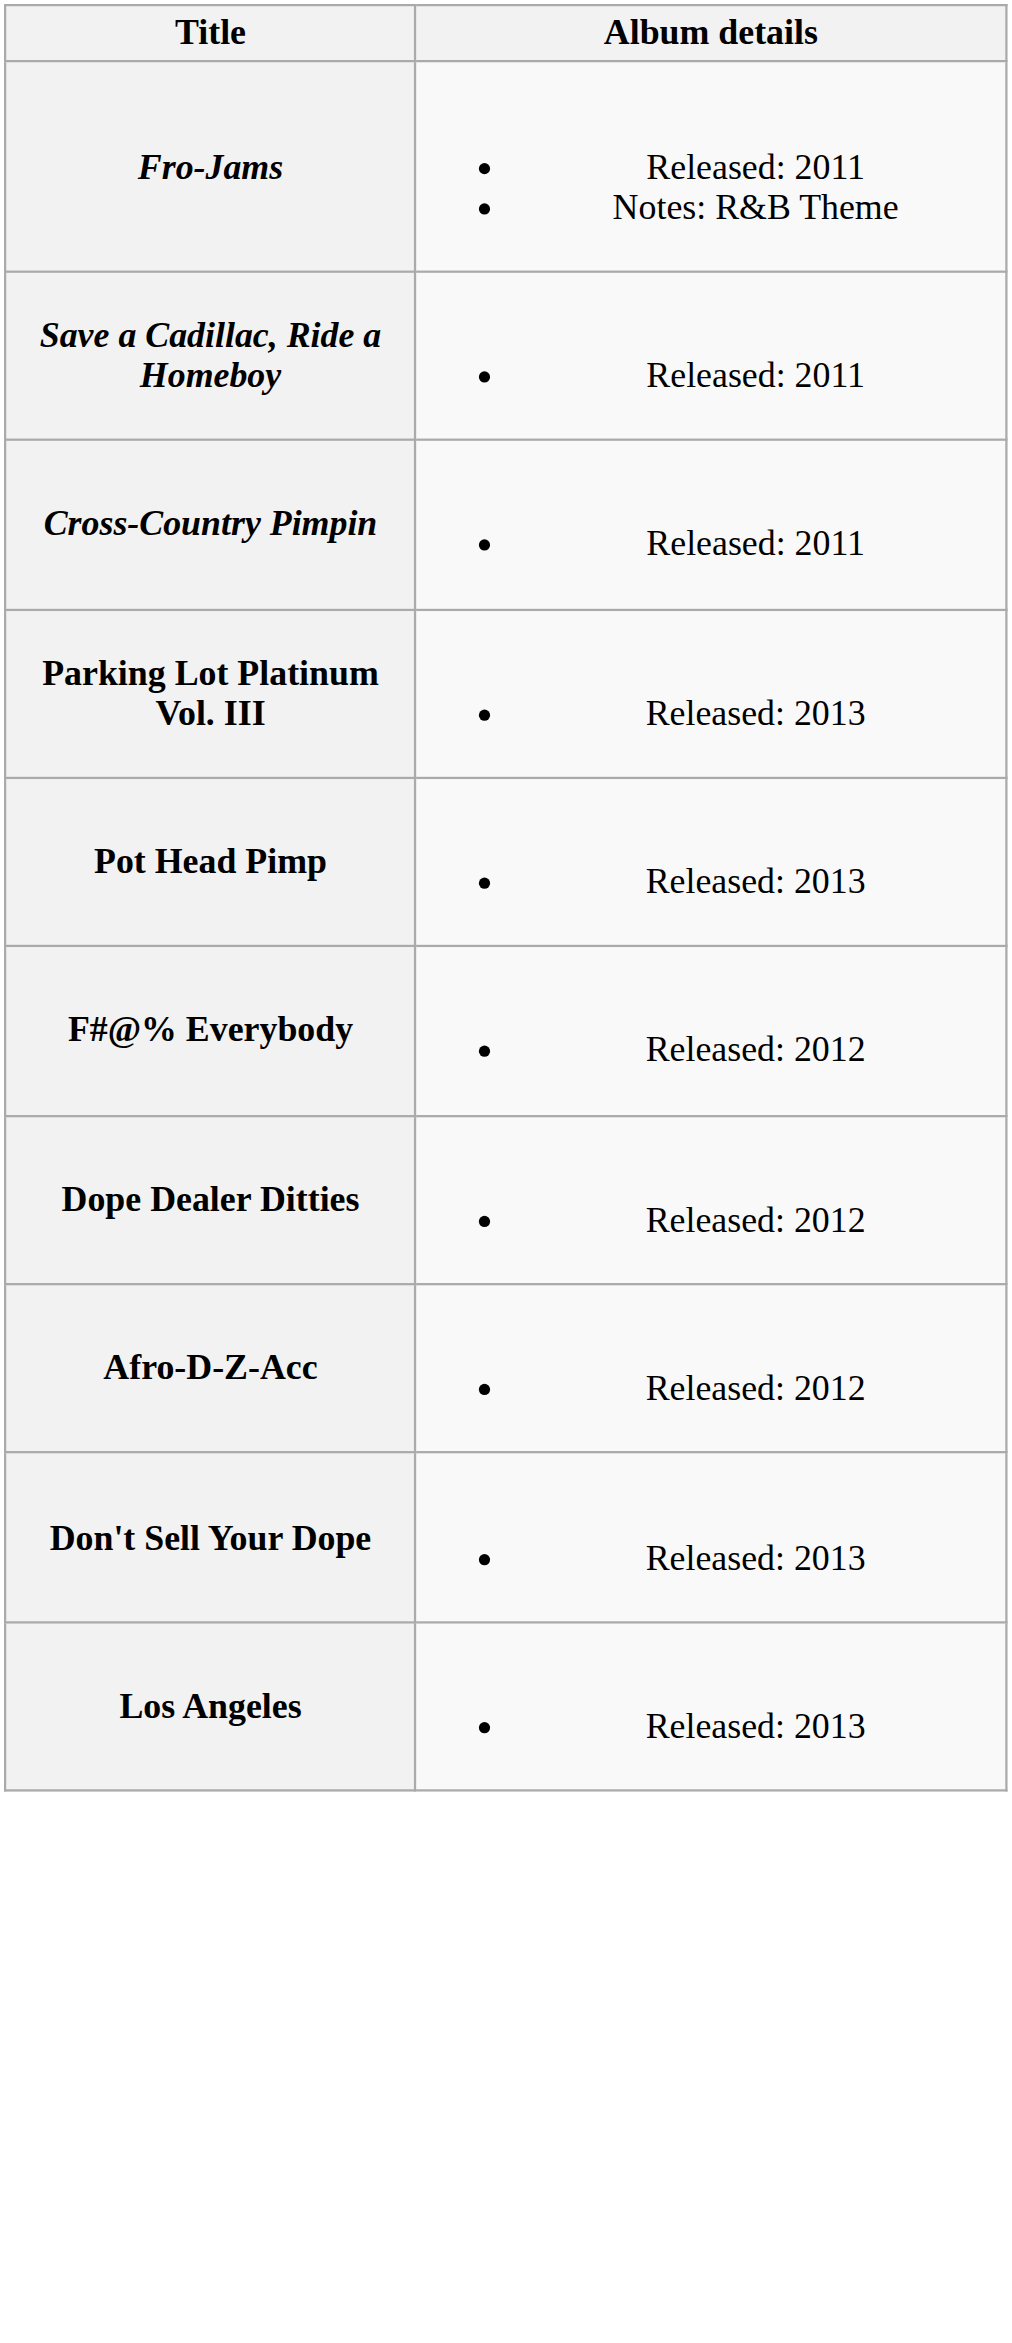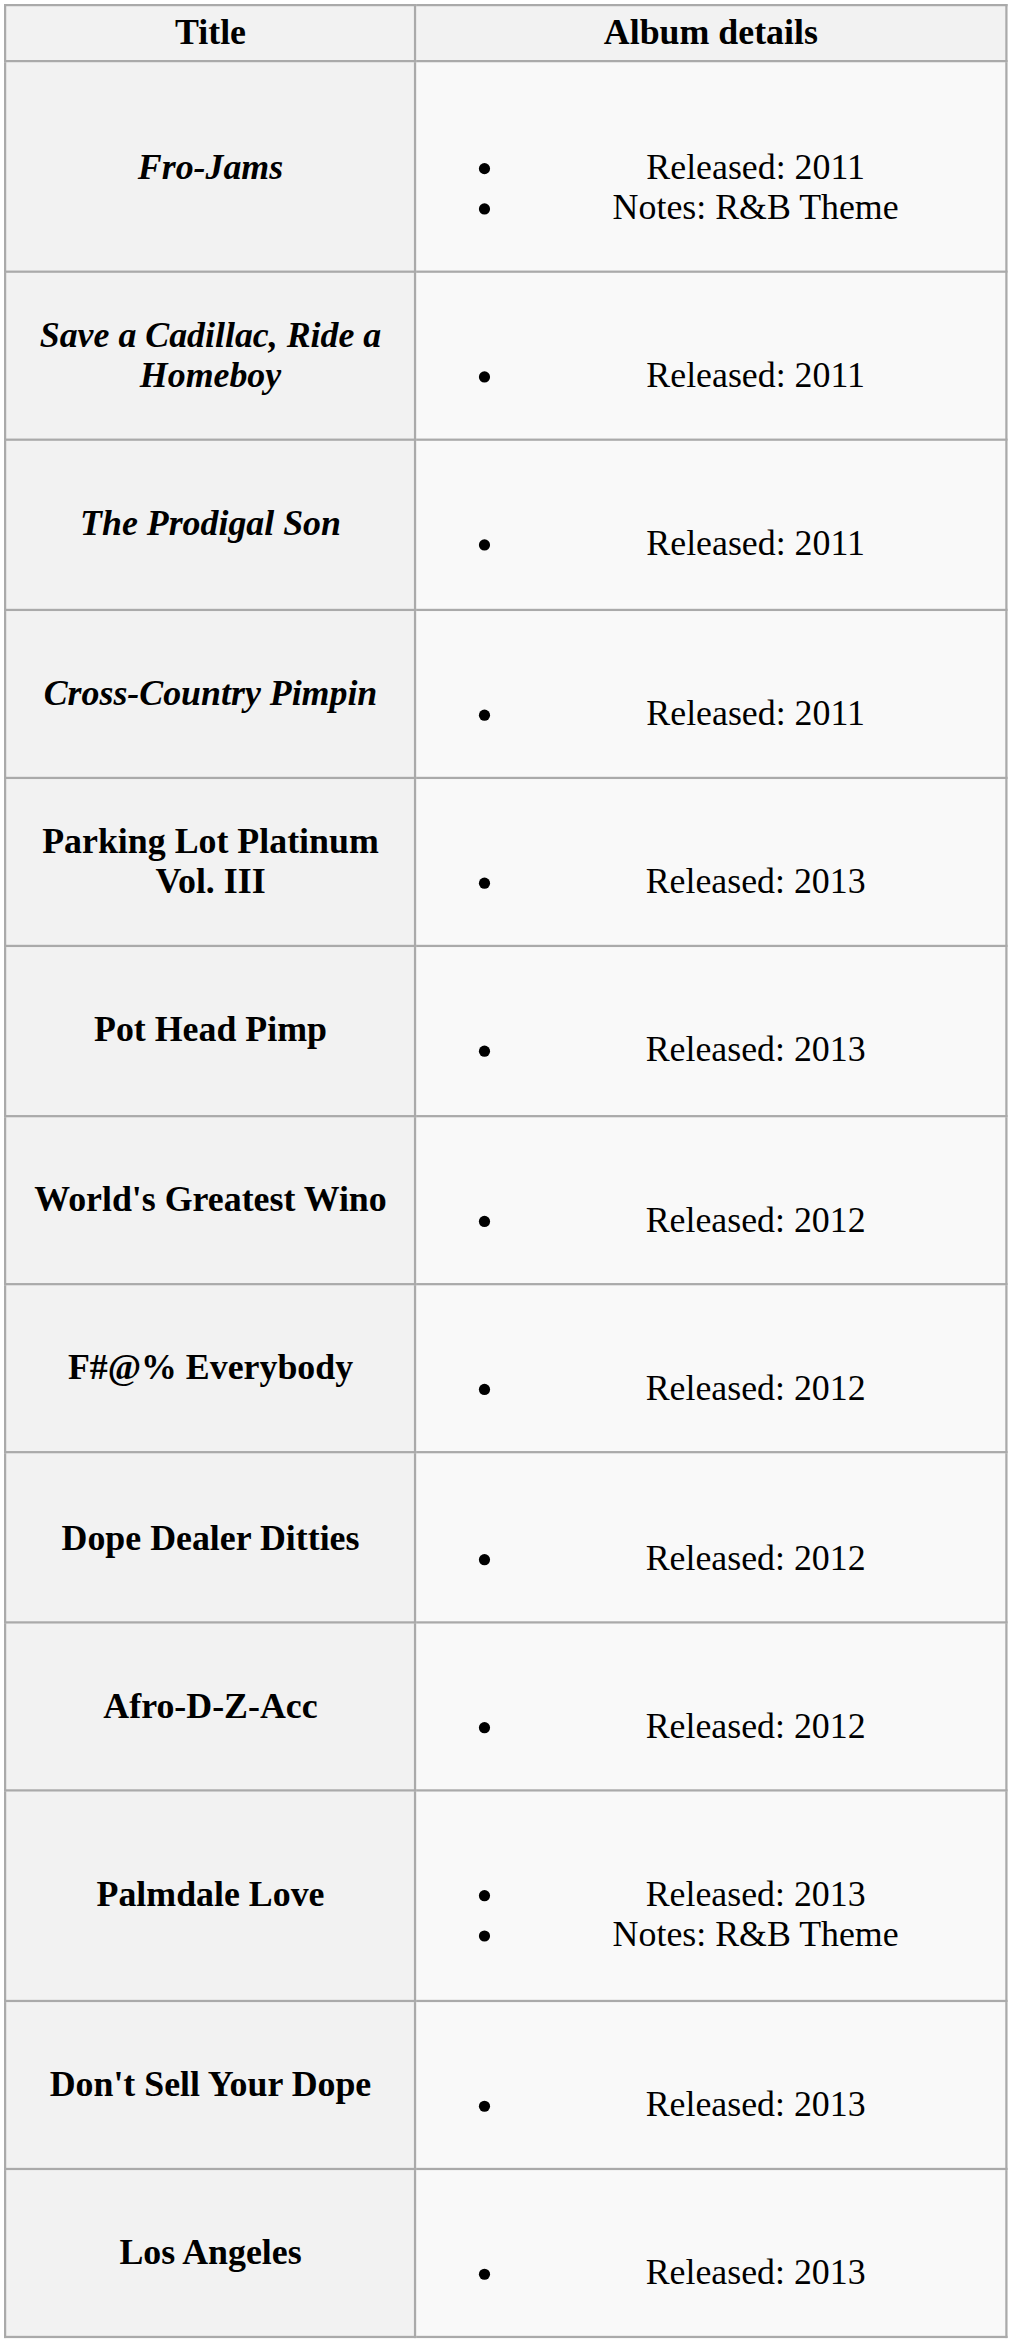+ row: The Prodigal Son | Released: 2011
+ row: World's Greatest Wino | Released: 2012
+ row: Palmdale Love | Released: 2013 Notes: R&B Theme
